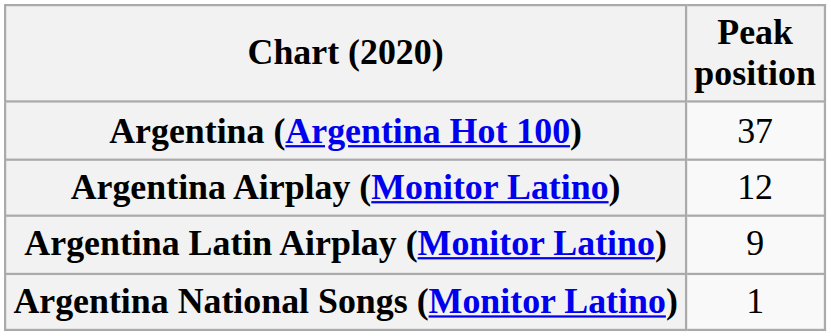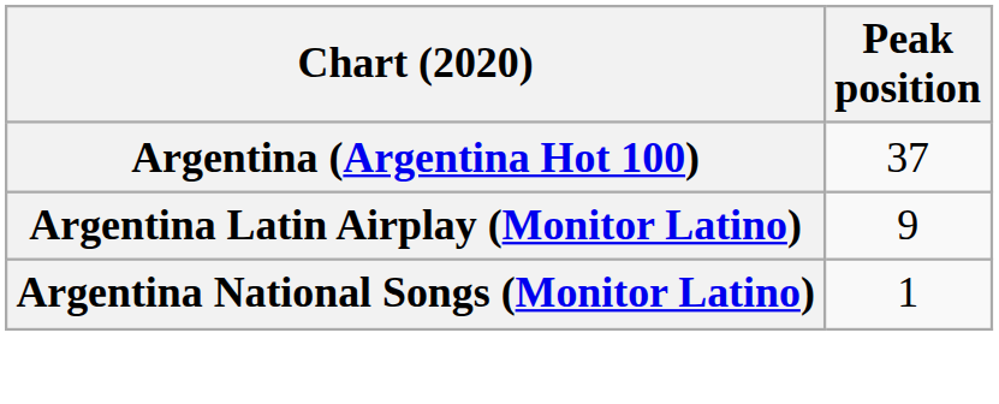- row: Argentina Airplay (Monitor Latino) | 12
